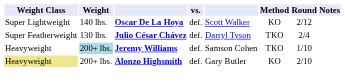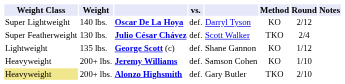Oscar De La Hoya | column 5: Scott Walker -> Darryl Tyson
Julio César Chávez | column 5: Darryl Tyson -> Scott Walker
+ row: Lightweight | 135 lbs. | George Scott (c) | def. | Shane Gannon | KO | 1/12
Jeremy Williams | Weight: lightblue background -> no background
Jeremy Williams | Method: TKO -> KO
Alonzo Highsmith | Method: KO -> TKO
